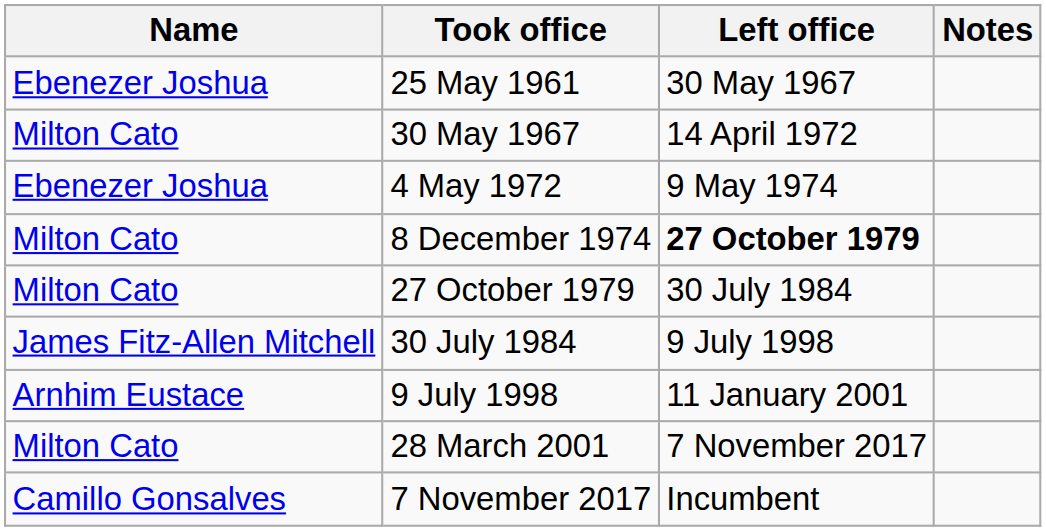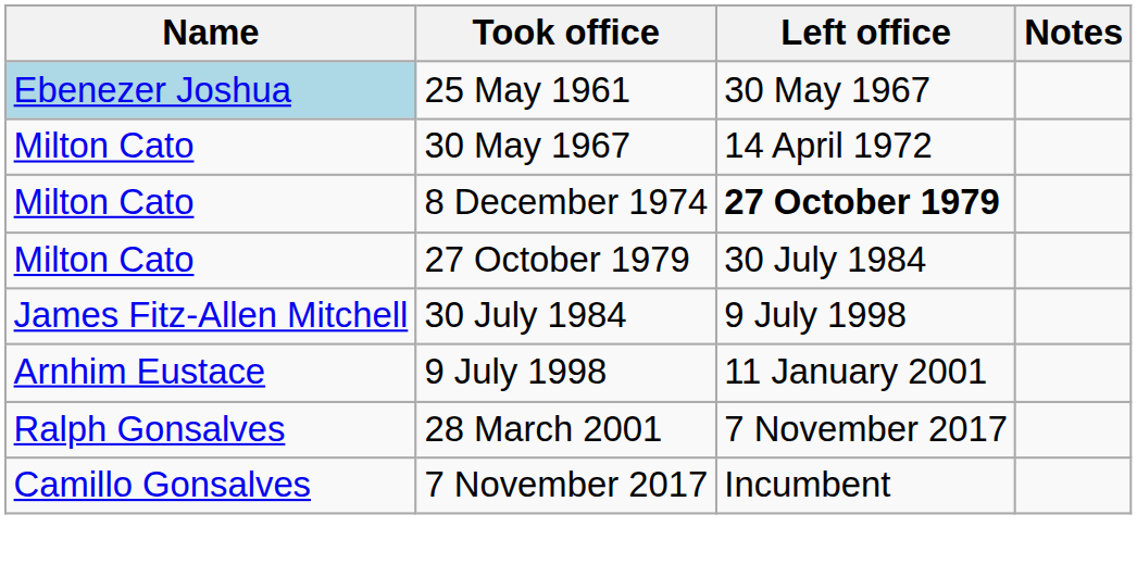25 May 1961 | Name: no background -> lightblue background
- row: Ebenezer Joshua | 4 May 1972 | 9 May 1974
28 March 2001 | Name: Milton Cato -> Ralph Gonsalves
